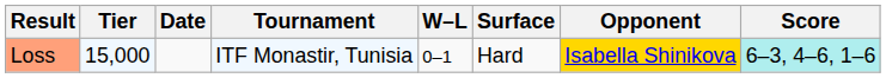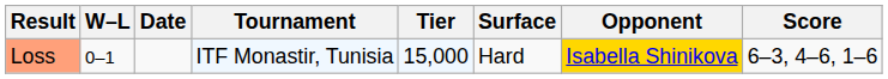columns swapped: W–L <-> Tier
Loss | Score: paleturquoise background -> no background
